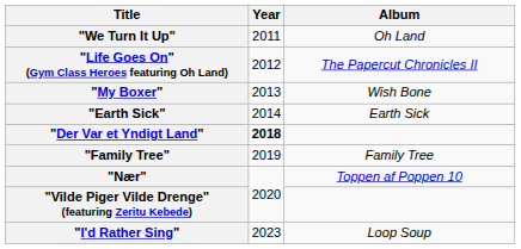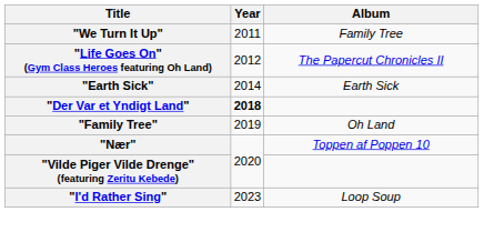"We Turn It Up" | Album: Oh Land -> Family Tree
- row: "My Boxer" | 2013 | Wish Bone
"Family Tree" | Album: Family Tree -> Oh Land
